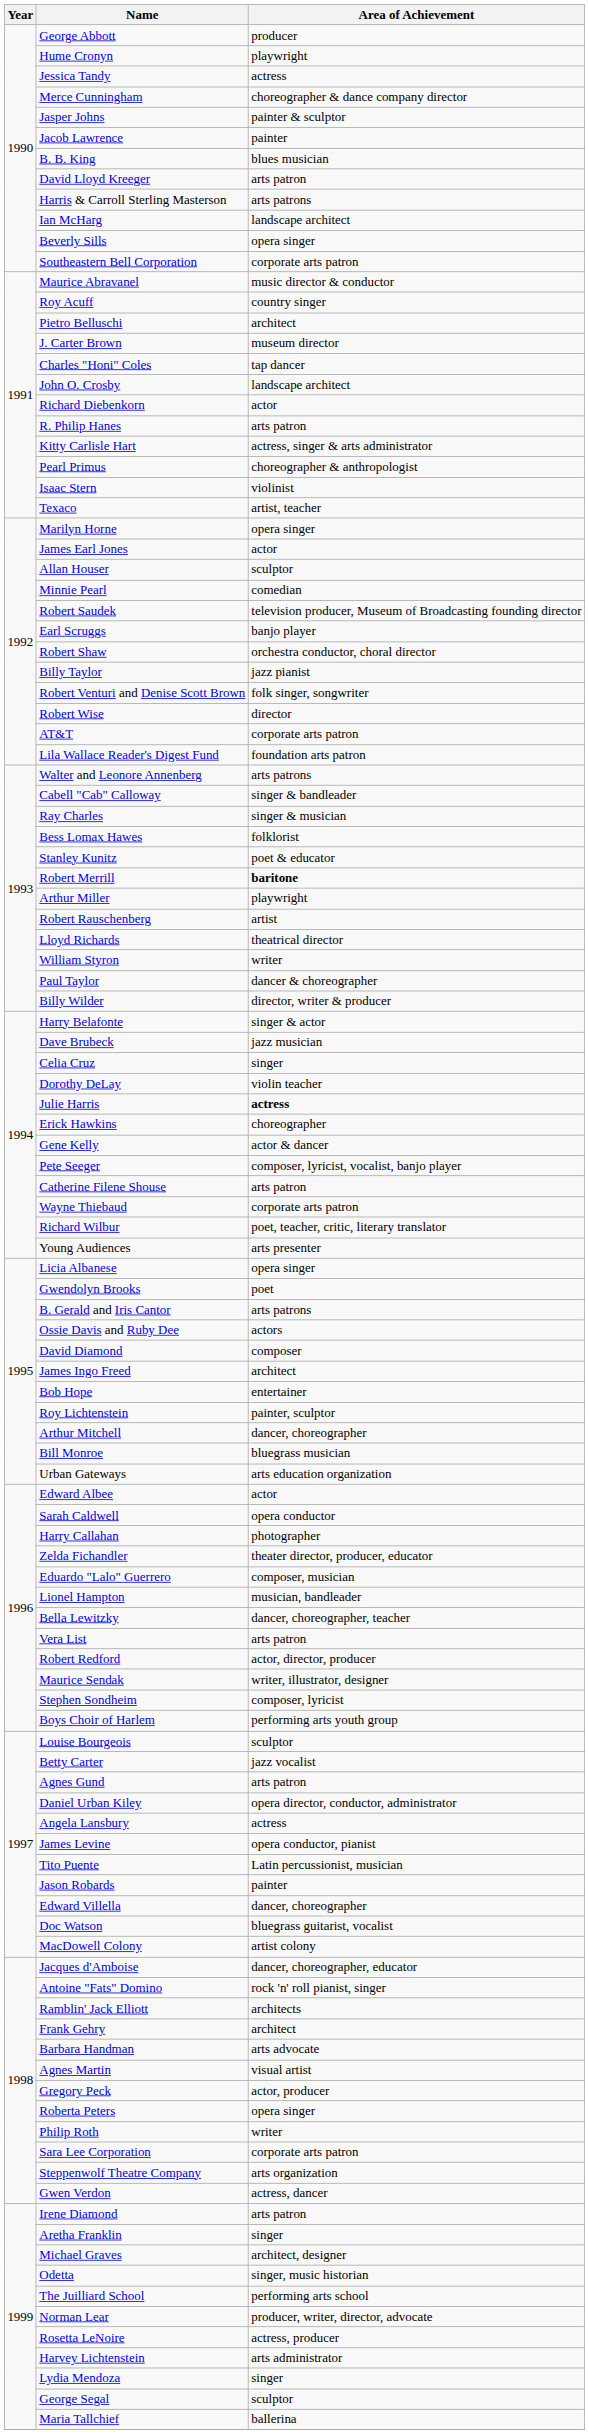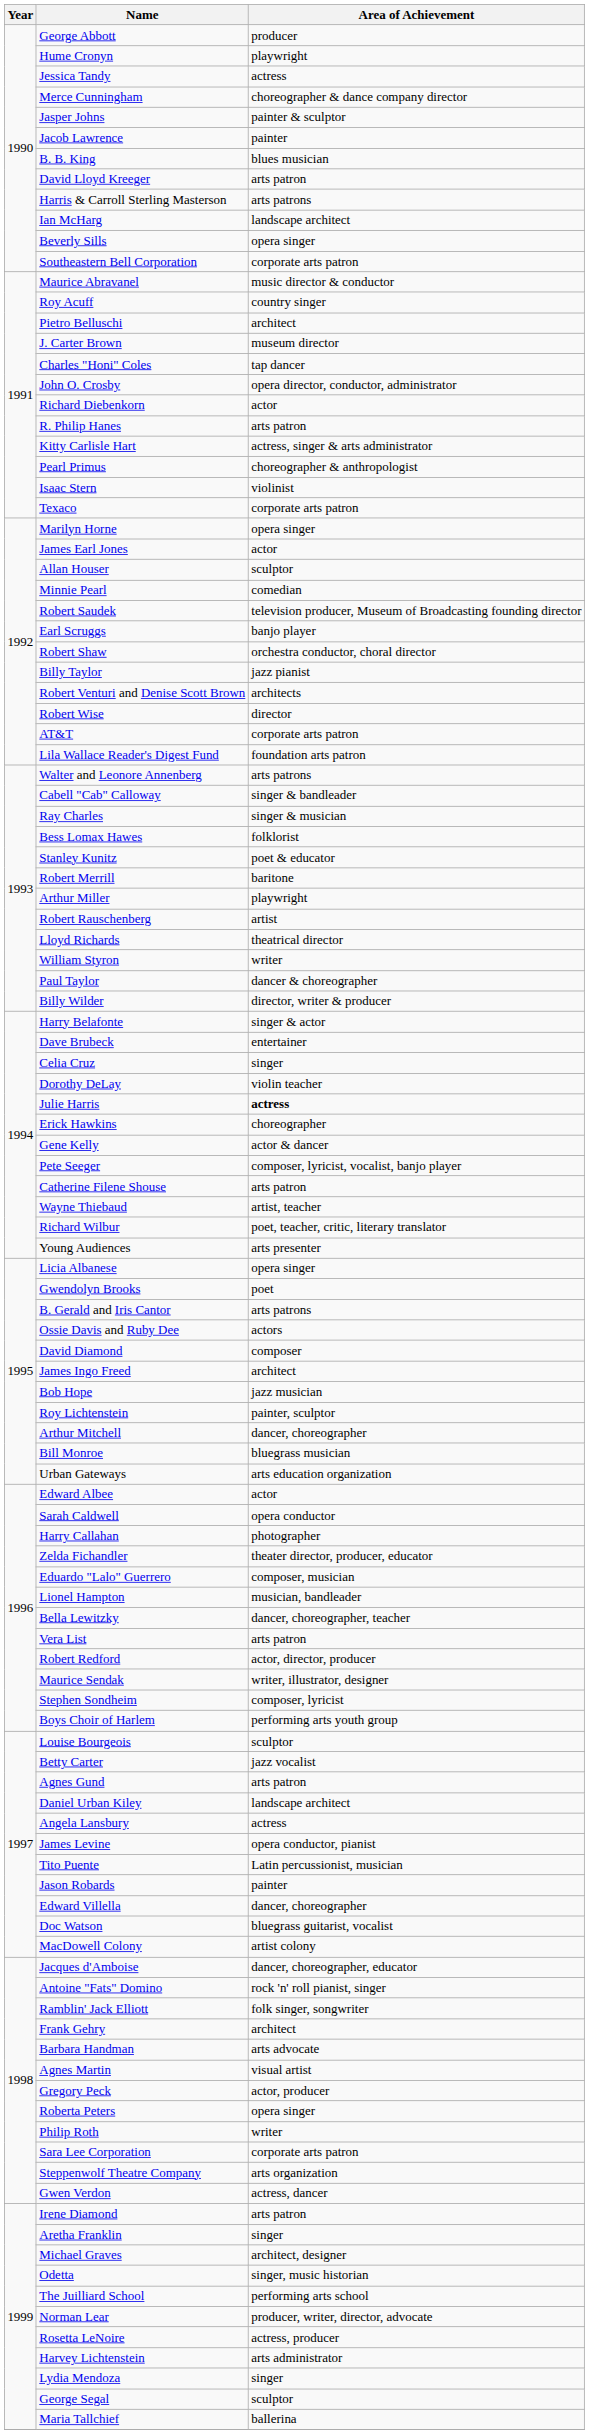John O. Crosby | Area of Achievement: landscape architect -> opera director, conductor, administrator
Texaco | Area of Achievement: artist, teacher -> corporate arts patron
Robert Venturi and Denise Scott Brown | Area of Achievement: folk singer, songwriter -> architects
Robert Merrill | Area of Achievement: bold -> normal
Dave Brubeck | Area of Achievement: jazz musician -> entertainer
Wayne Thiebaud | Area of Achievement: corporate arts patron -> artist, teacher
Bob Hope | Area of Achievement: entertainer -> jazz musician
Daniel Urban Kiley | Area of Achievement: opera director, conductor, administrator -> landscape architect
Ramblin' Jack Elliott | Area of Achievement: architects -> folk singer, songwriter
